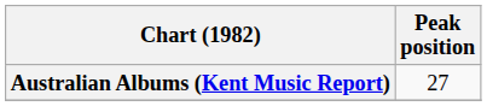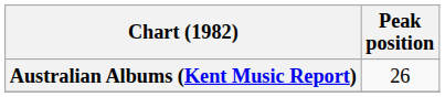Australian Albums (Kent Music Report) | Peak position: 27 -> 26
